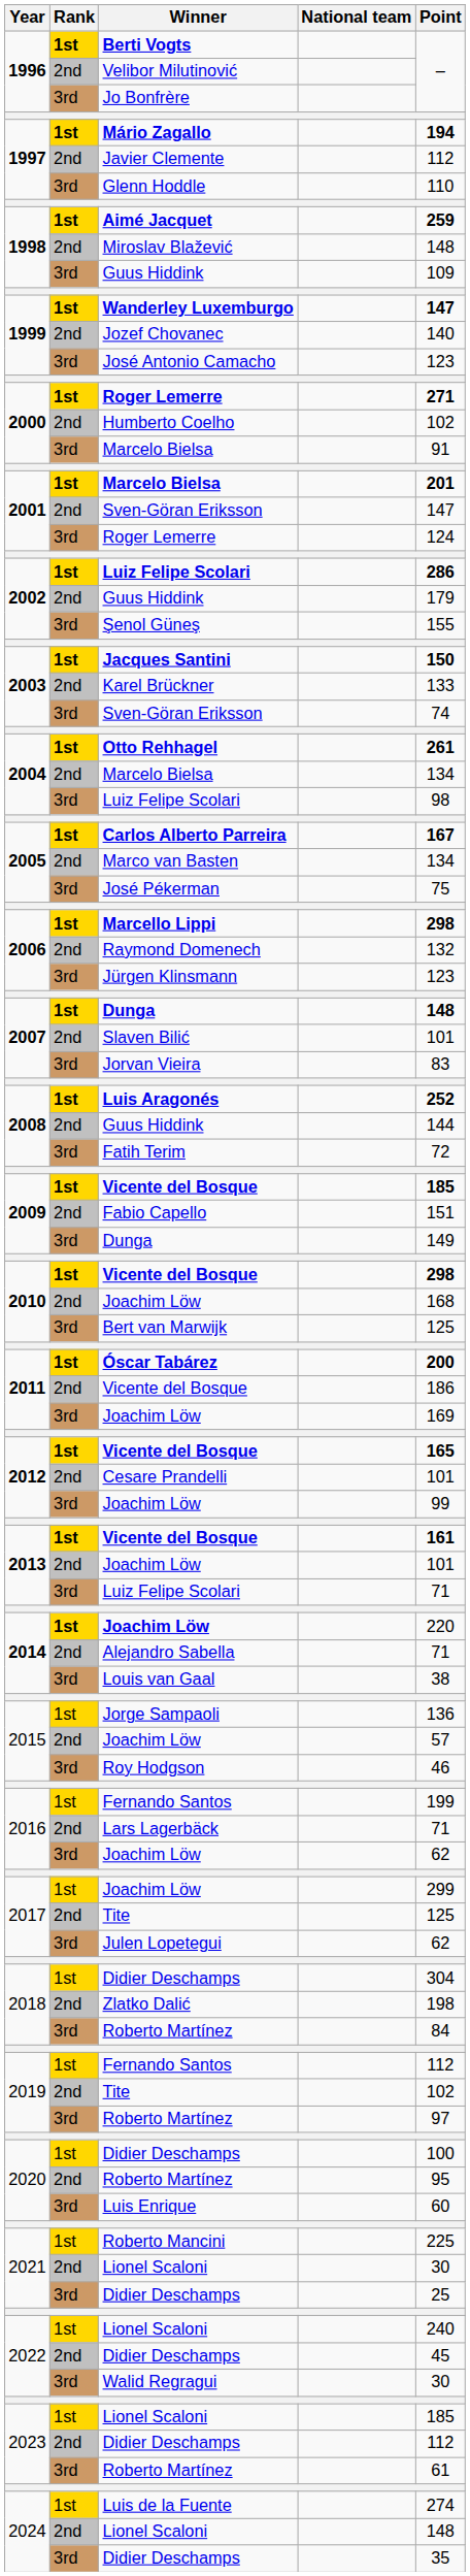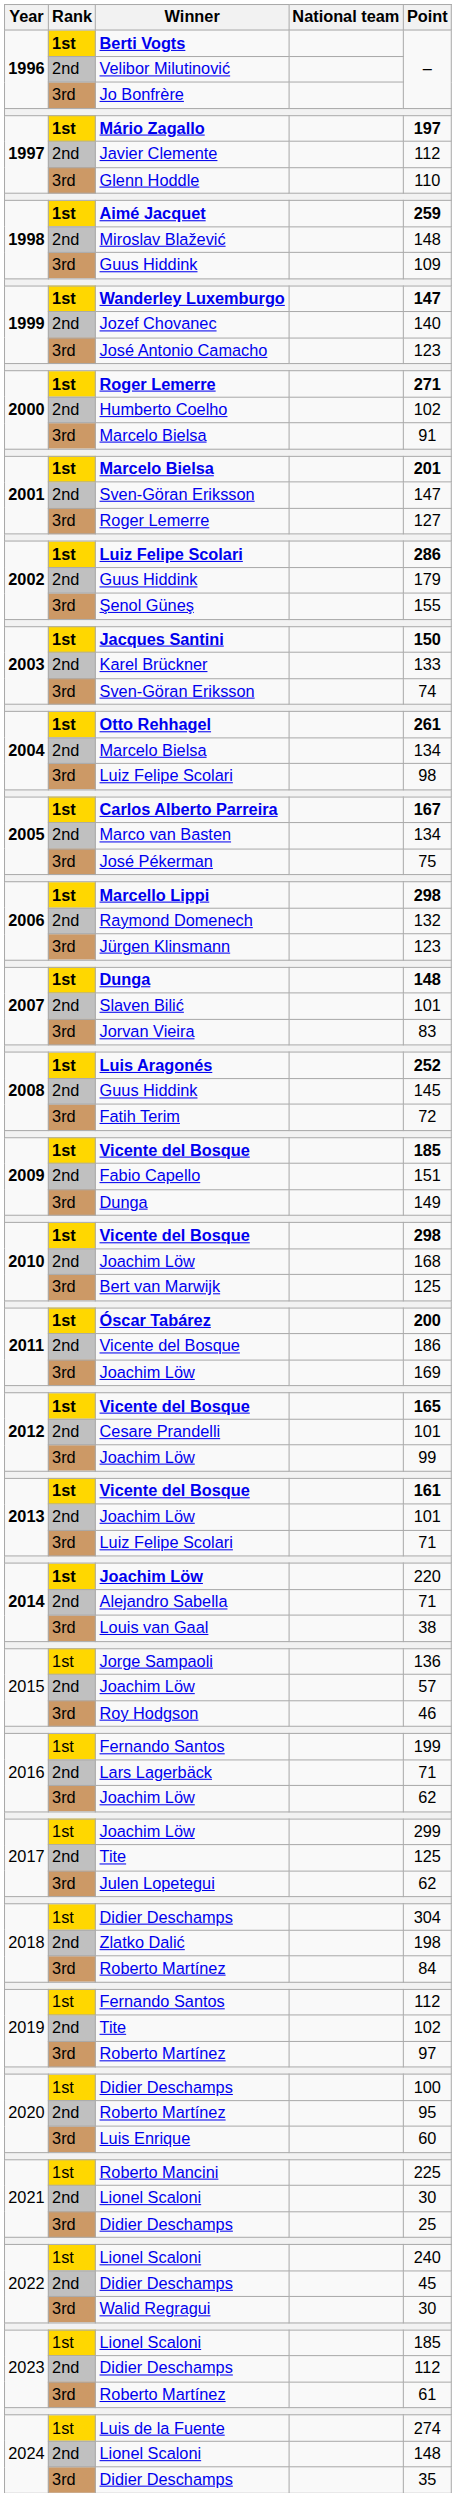Mário Zagallo | Point: 194 -> 197
2001 / Roger Lemerre | Point: 124 -> 127
2008 / Guus Hiddink | Point: 144 -> 145
